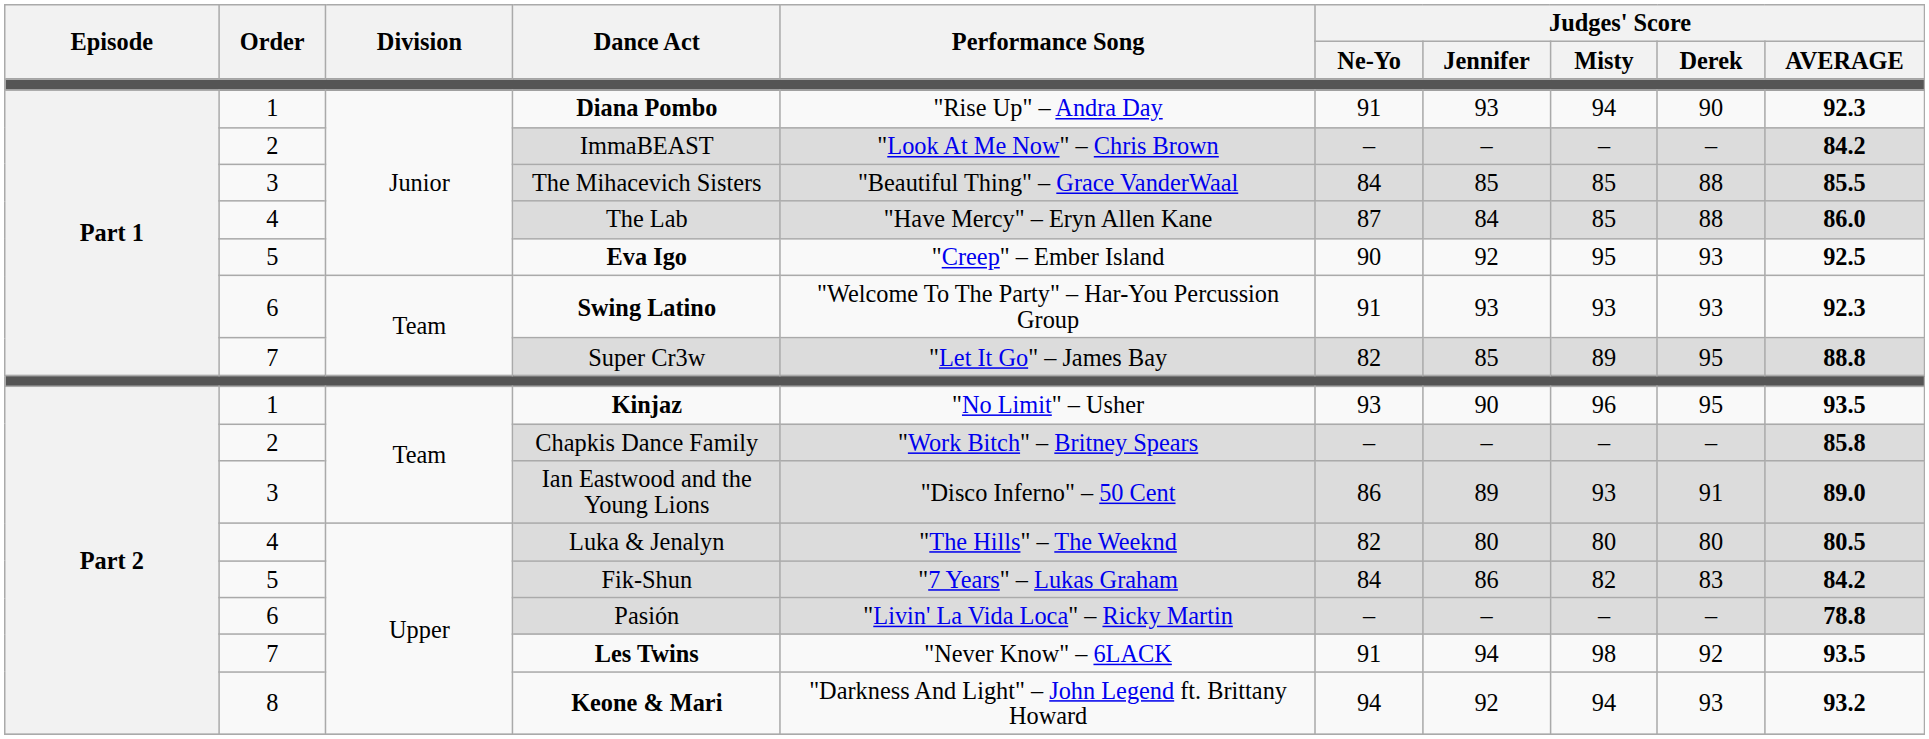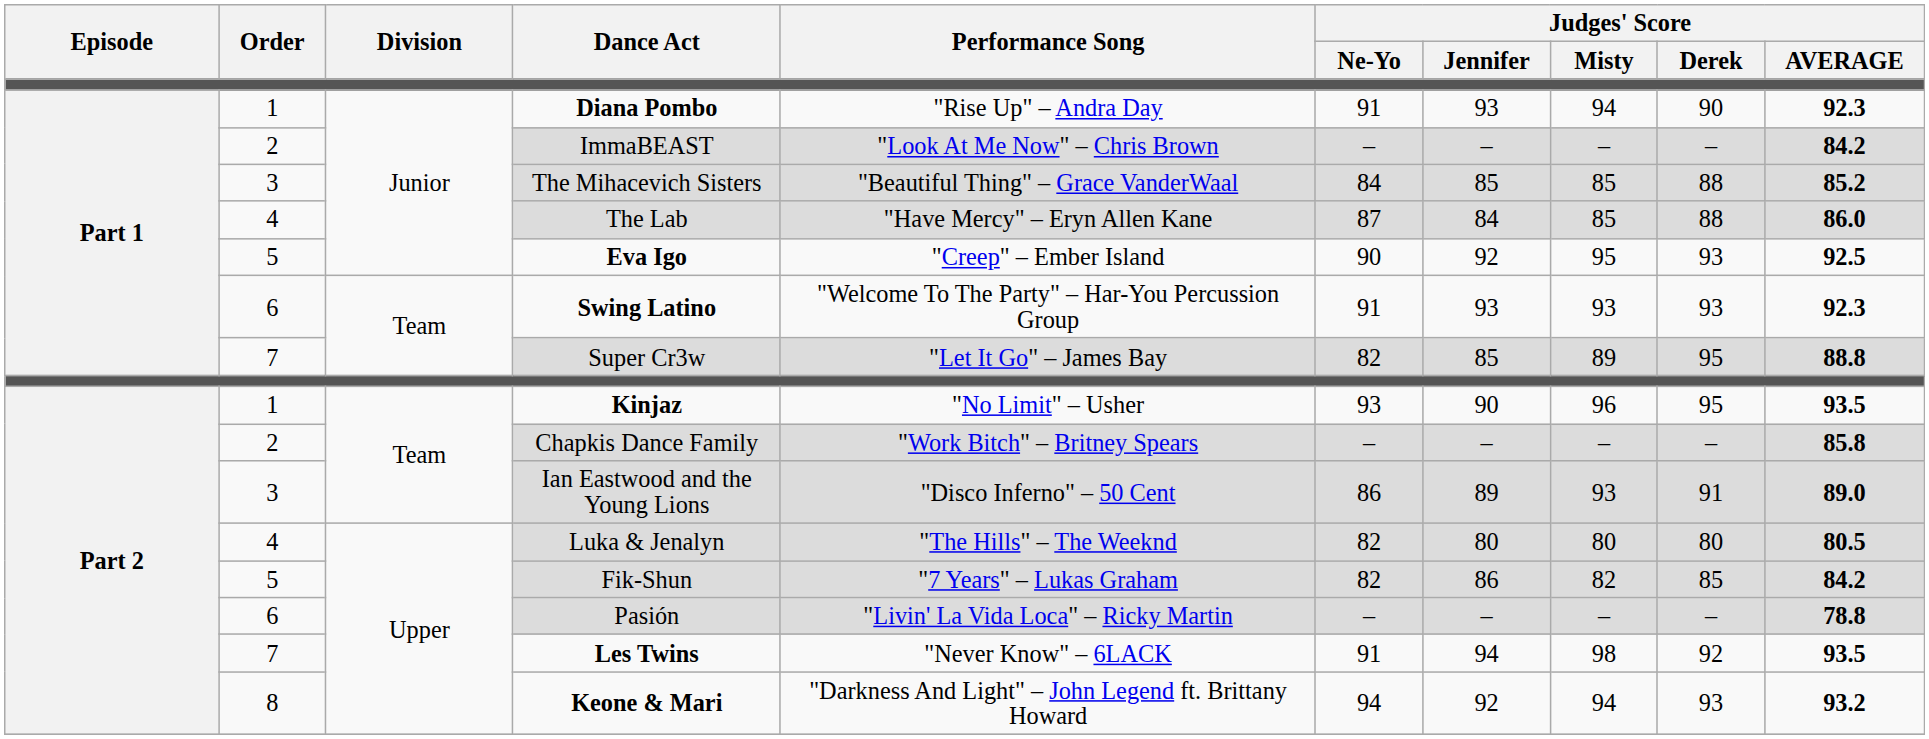The Mihacevich Sisters | Judges' Score / AVERAGE: 85.5 -> 85.2
Fik-Shun | Judges' Score / Ne-Yo: 84 -> 82
Fik-Shun | Judges' Score / Derek: 83 -> 85
